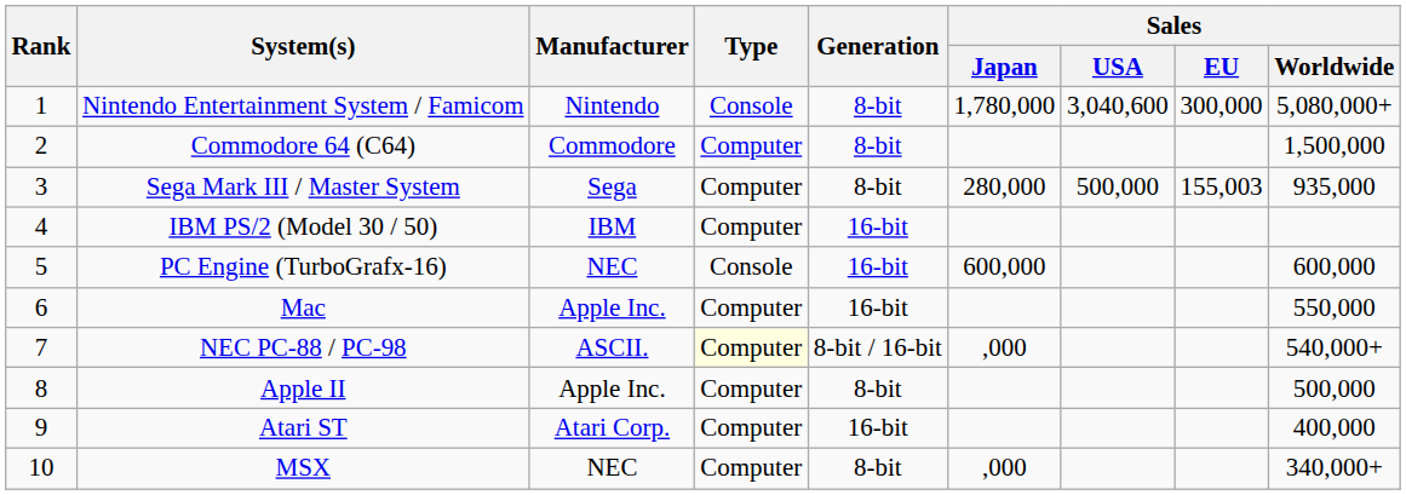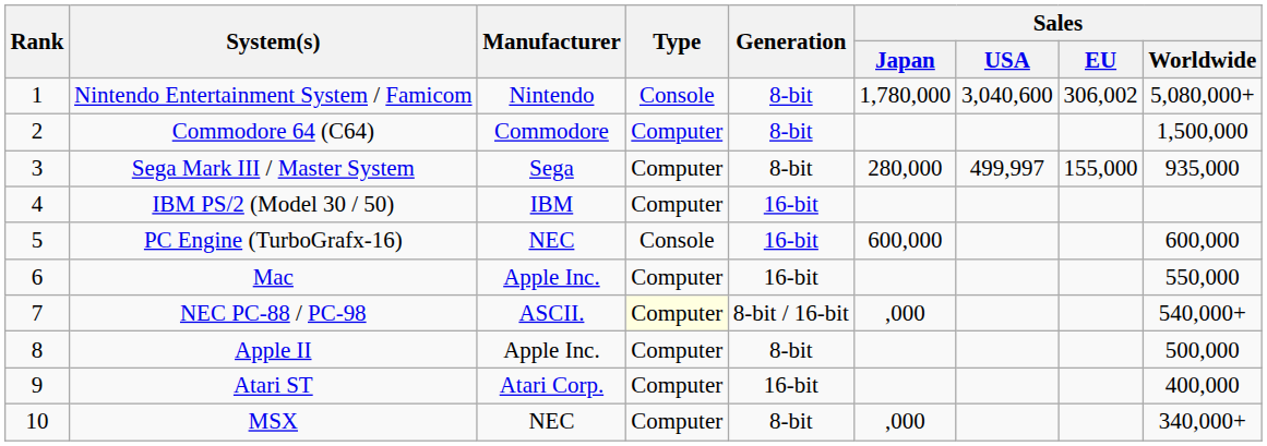Nintendo Entertainment System / Famicom | Sales / EU: 300,000 -> 306,002
Sega Mark III / Master System | Sales / USA: 500,000 -> 499,997
Sega Mark III / Master System | Sales / EU: 155,003 -> 155,000
